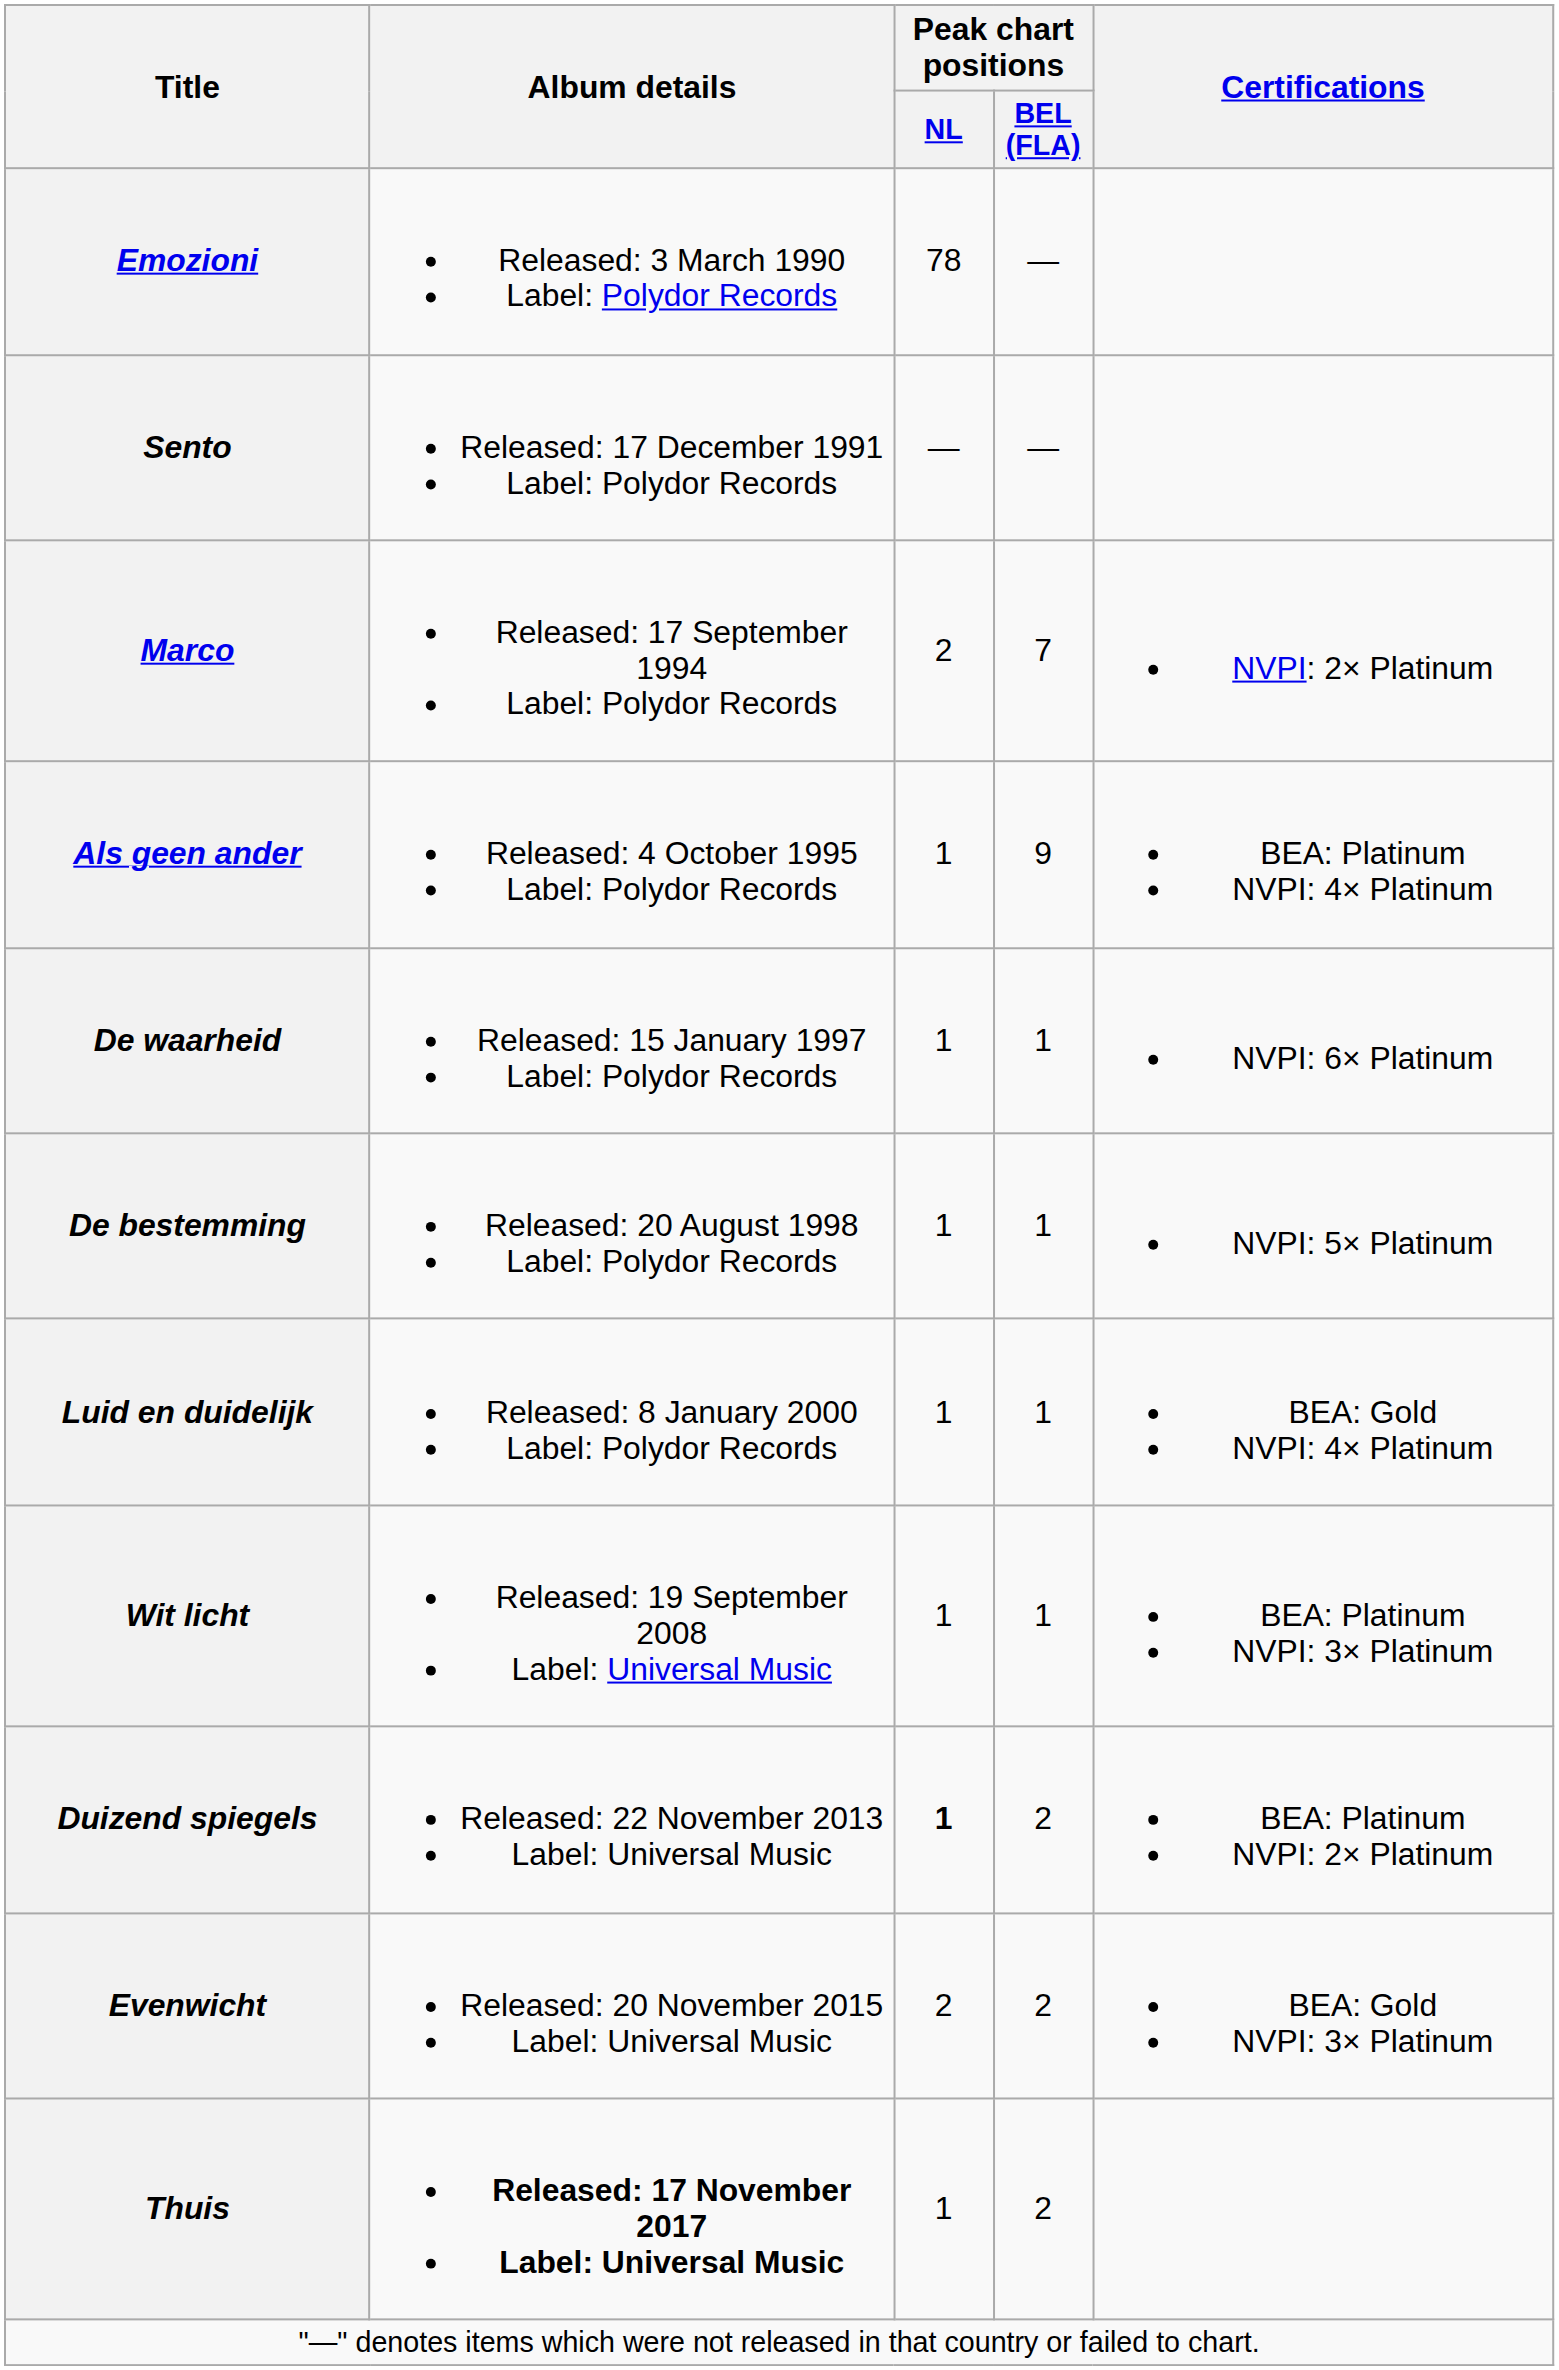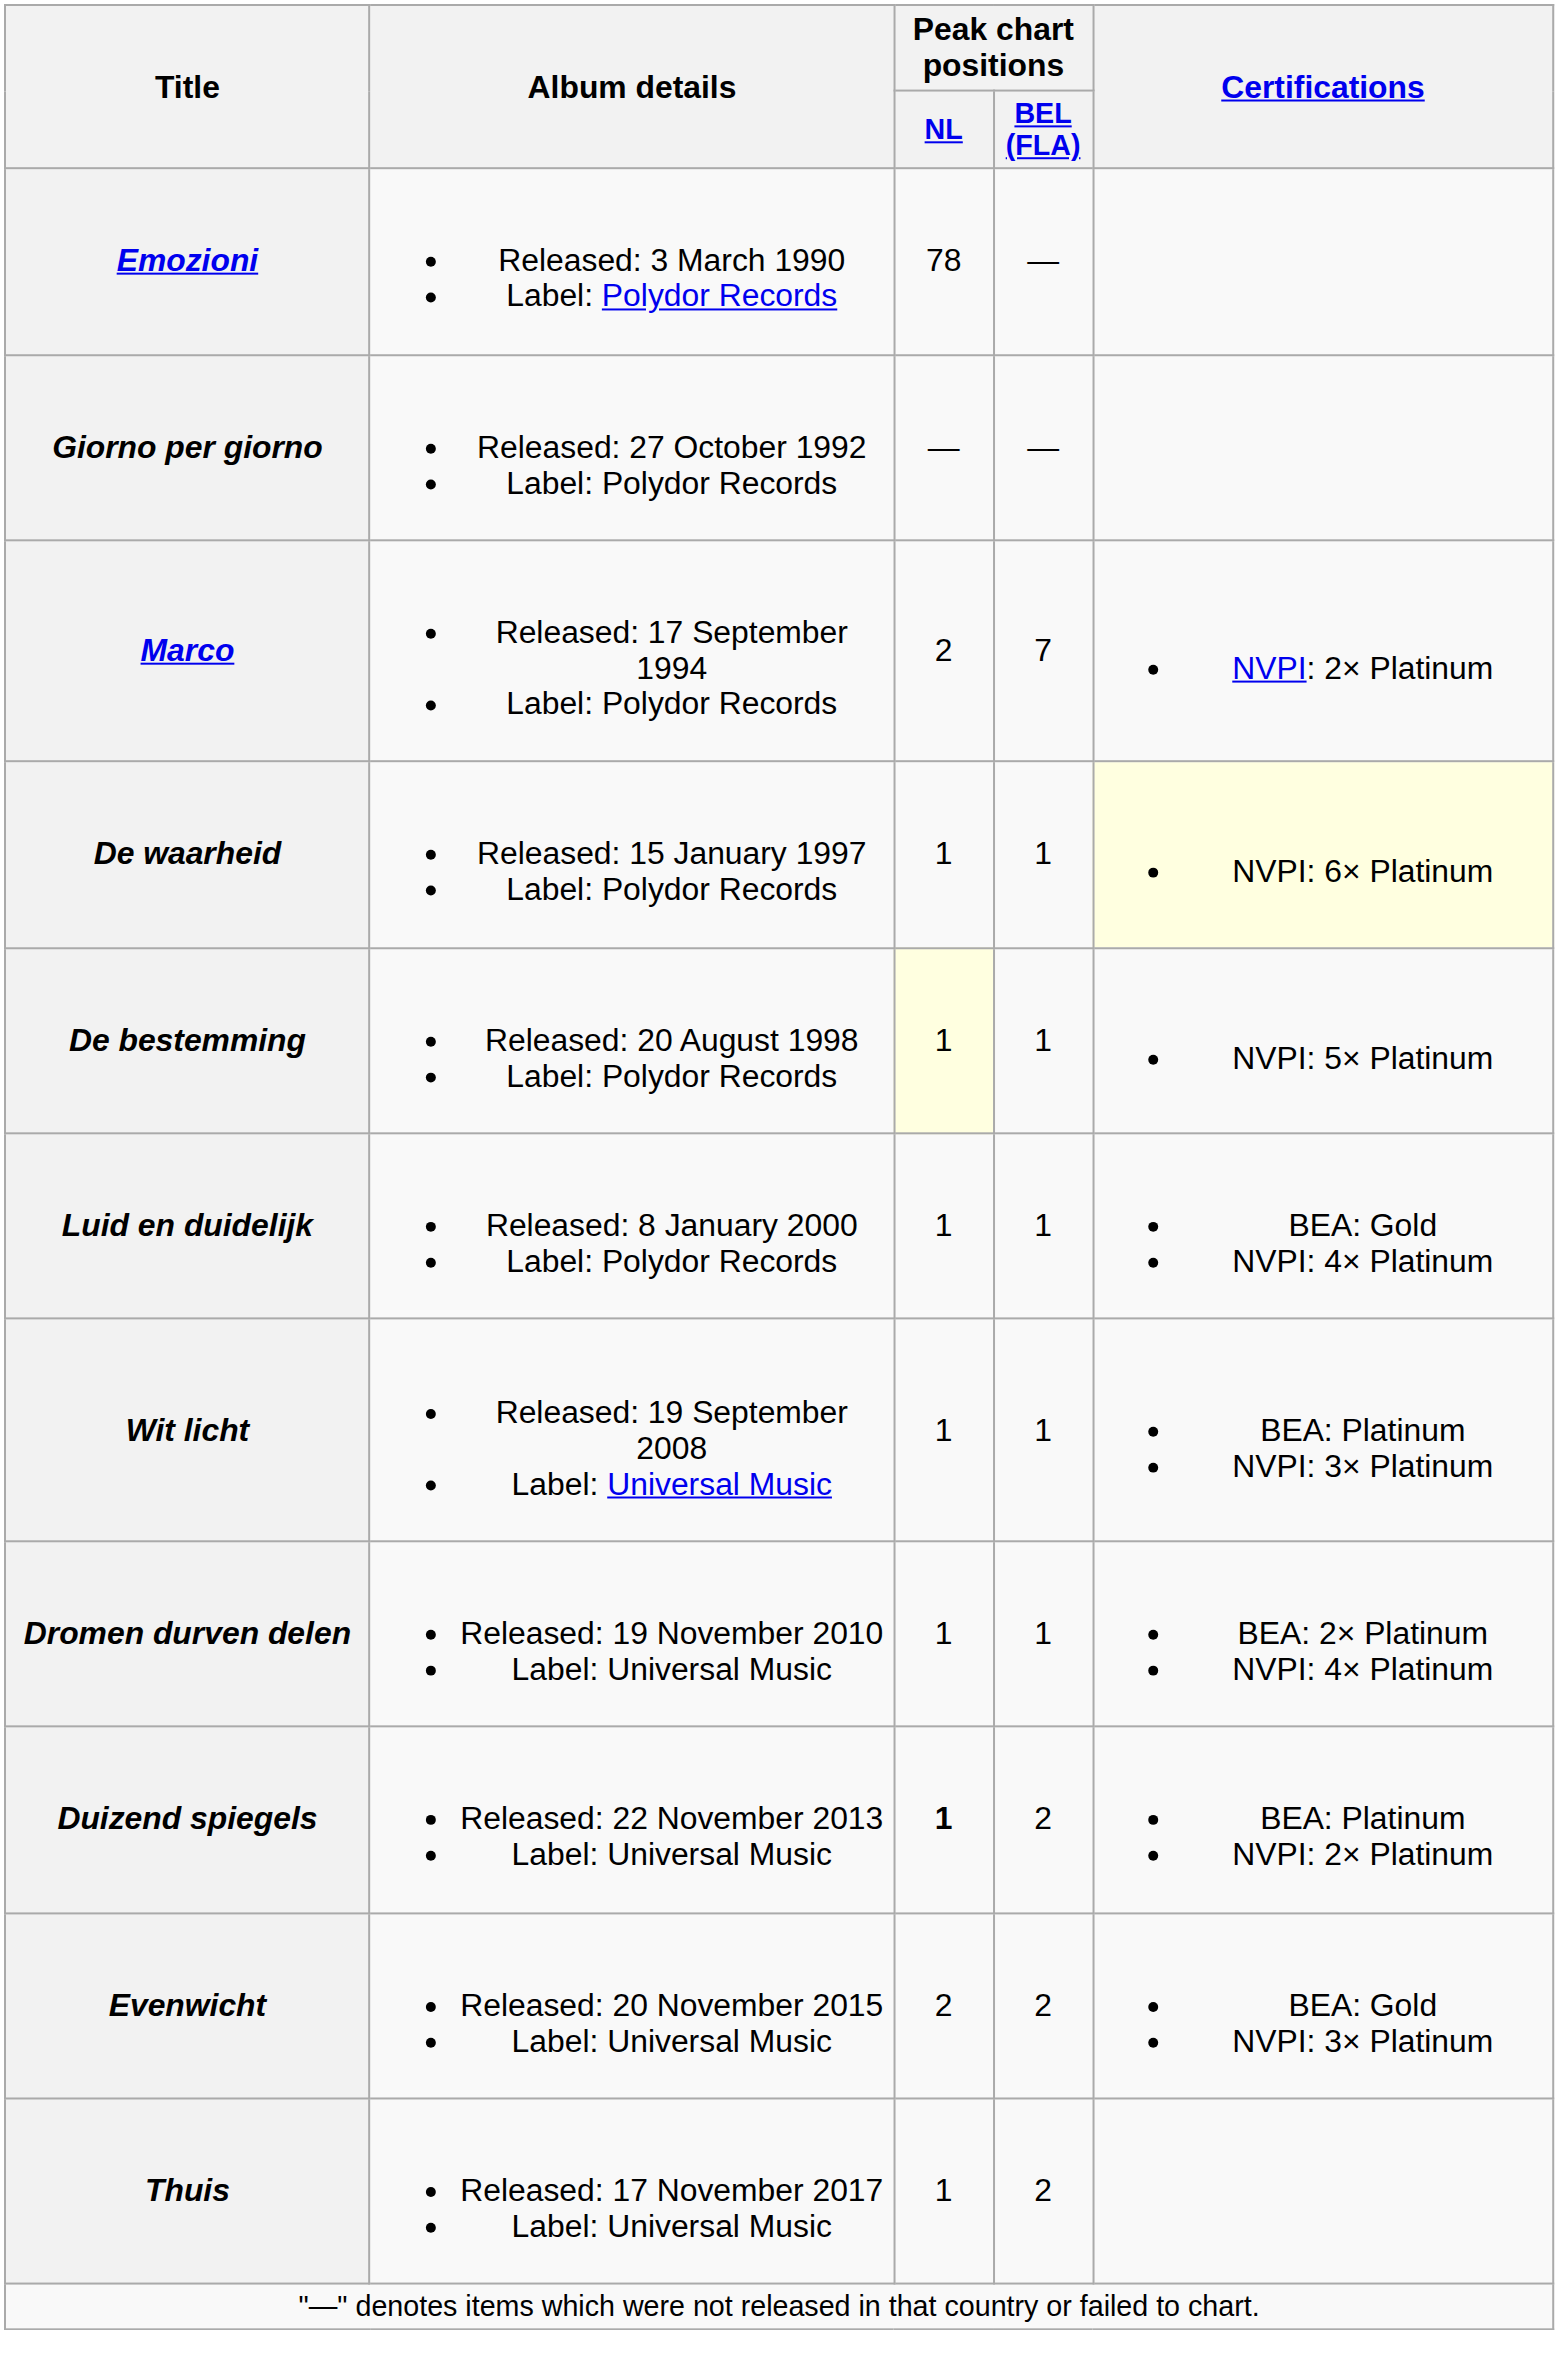- row: Sento | Released: 17 December 1991 Label: Polydor Records | — | —
+ row: Giorno per giorno | Released: 27 October 1992 Label: Polydor Records | — | —
- row: Als geen ander | Released: 4 October 1995 Label: Polydor Records | 1 | 9 | BEA: Platinum NVPI: 4× Platinum
De waarheid | Certifications: no background -> lightyellow background
De bestemming | Peak chart positions / NL: no background -> lightyellow background
+ row: Dromen durven delen | Released: 19 November 2010 Label: Universal Music | 1 | 1 | BEA: 2× Platinum NVPI: 4× Platinum
Thuis | Album details: bold -> normal
